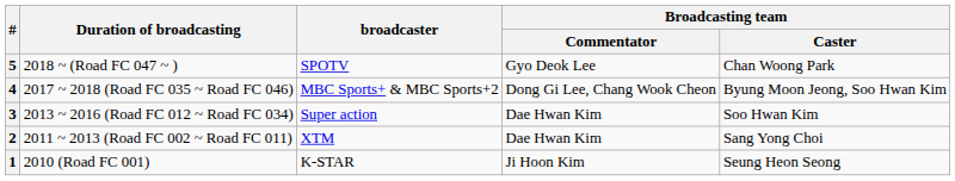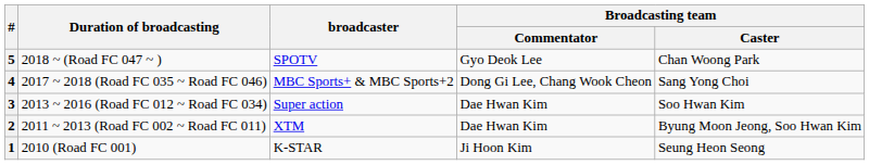4 | Broadcasting team / Caster: Byung Moon Jeong, Soo Hwan Kim -> Sang Yong Choi
2 | Broadcasting team / Caster: Sang Yong Choi -> Byung Moon Jeong, Soo Hwan Kim
